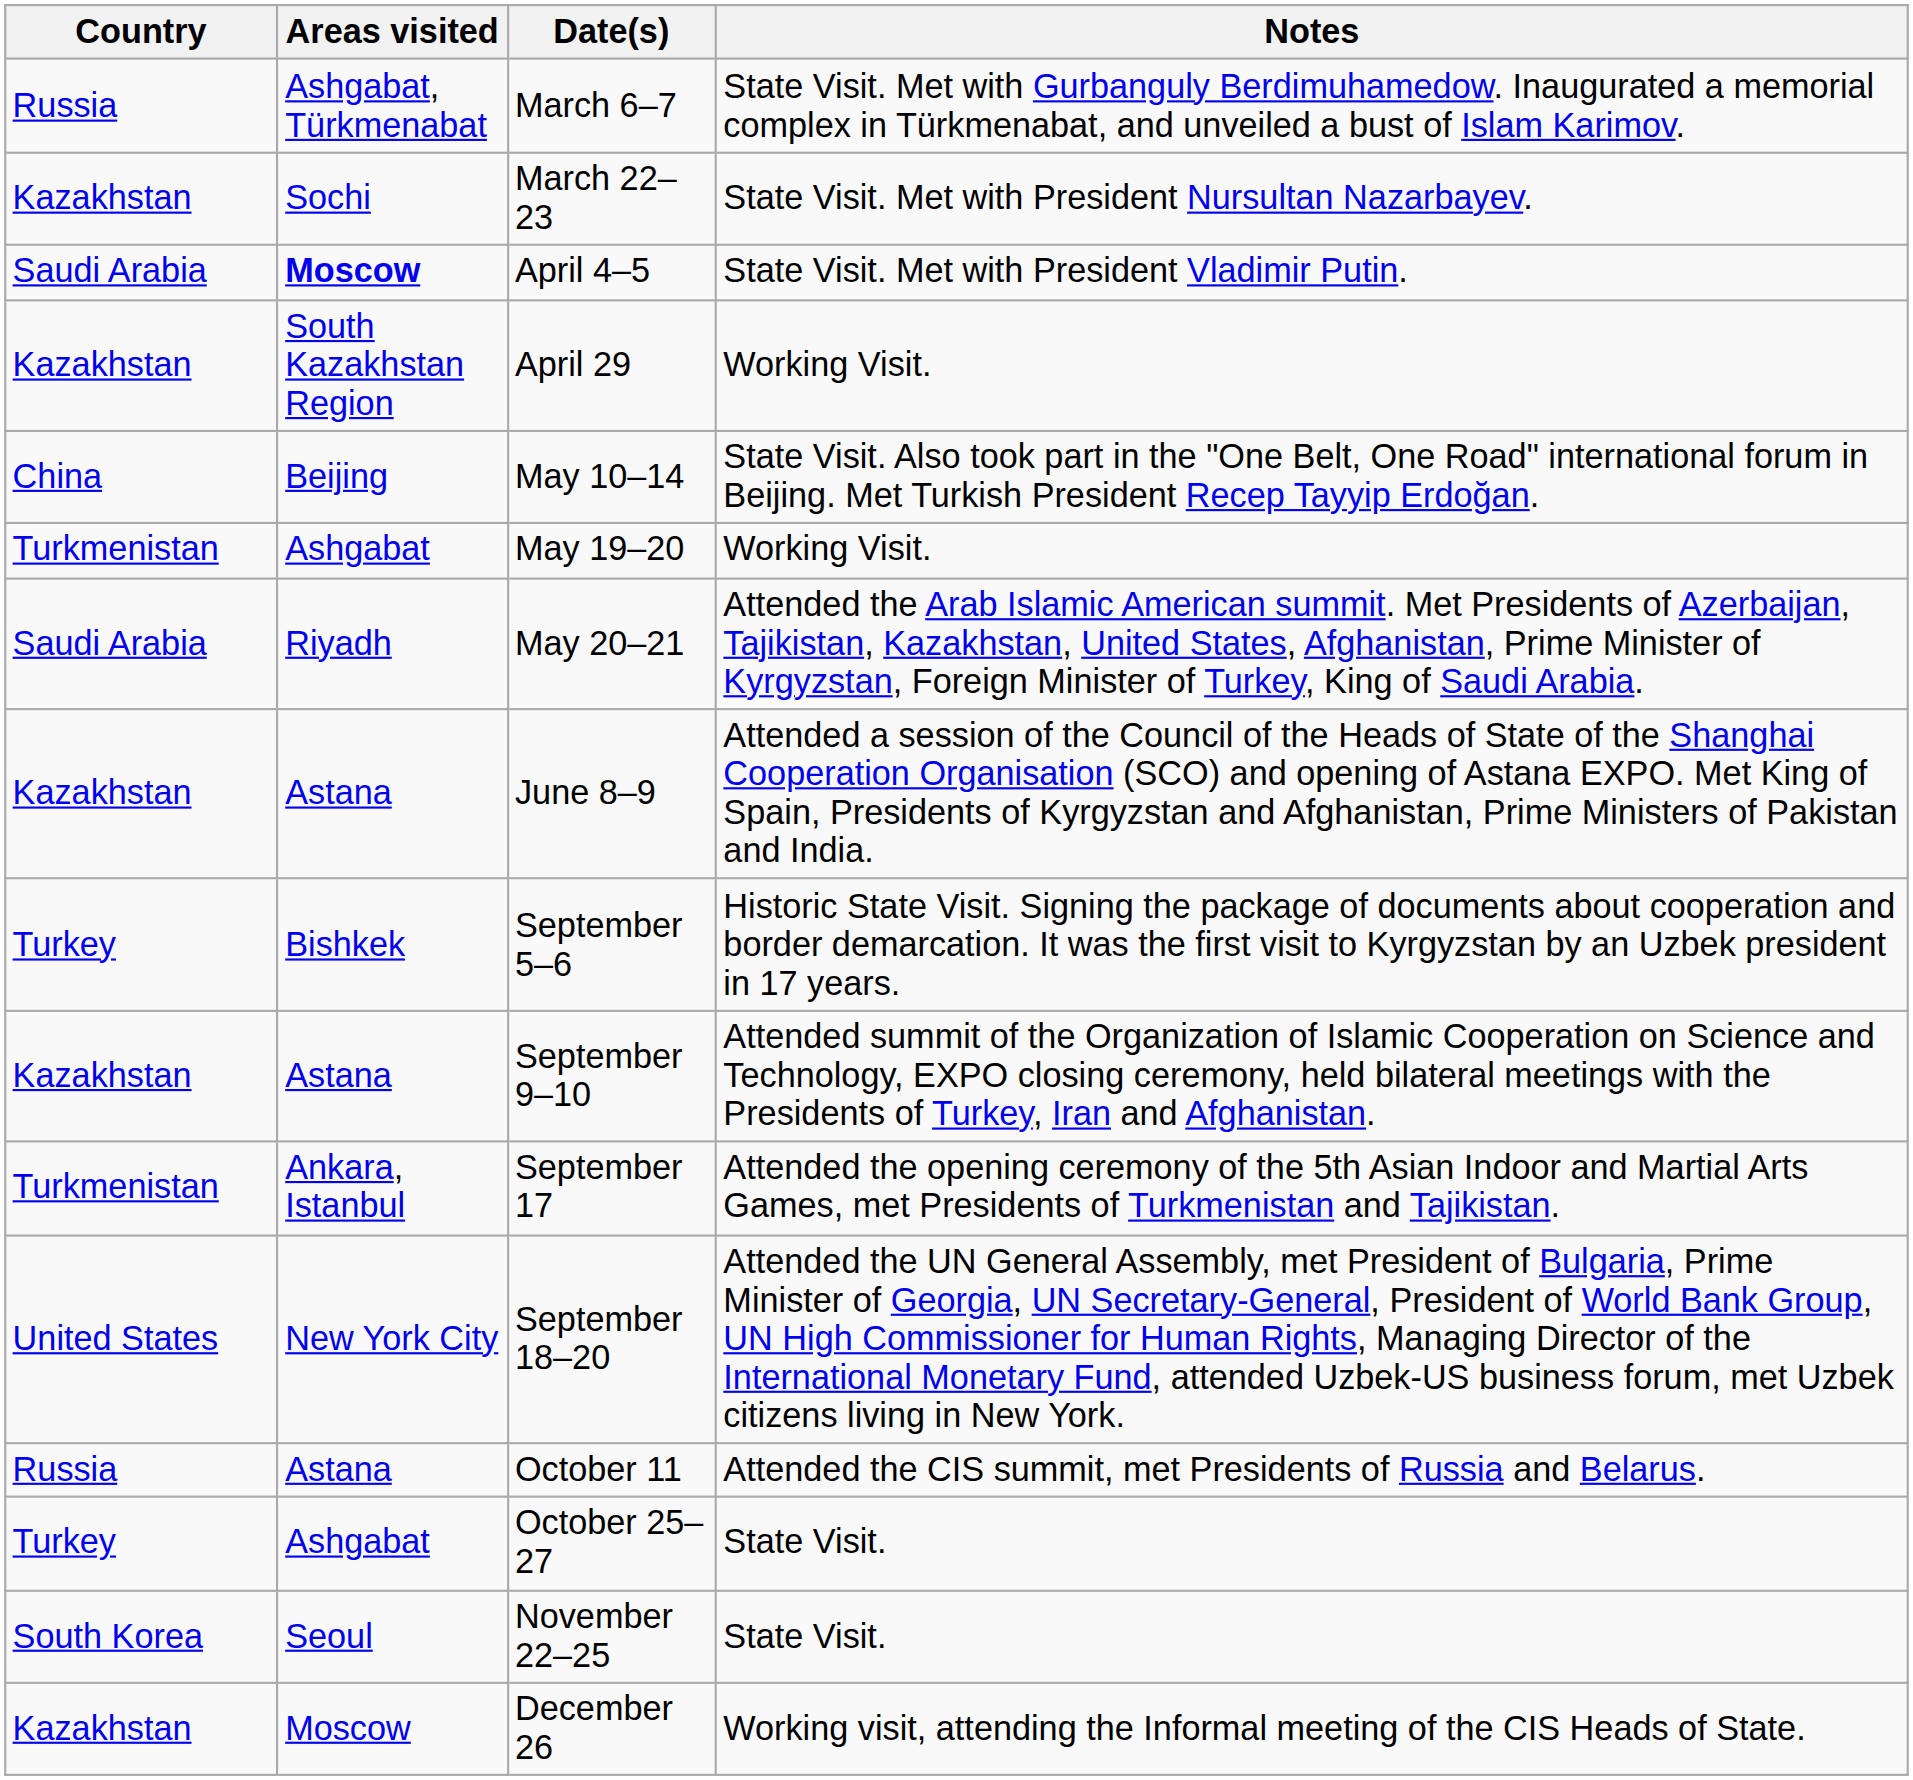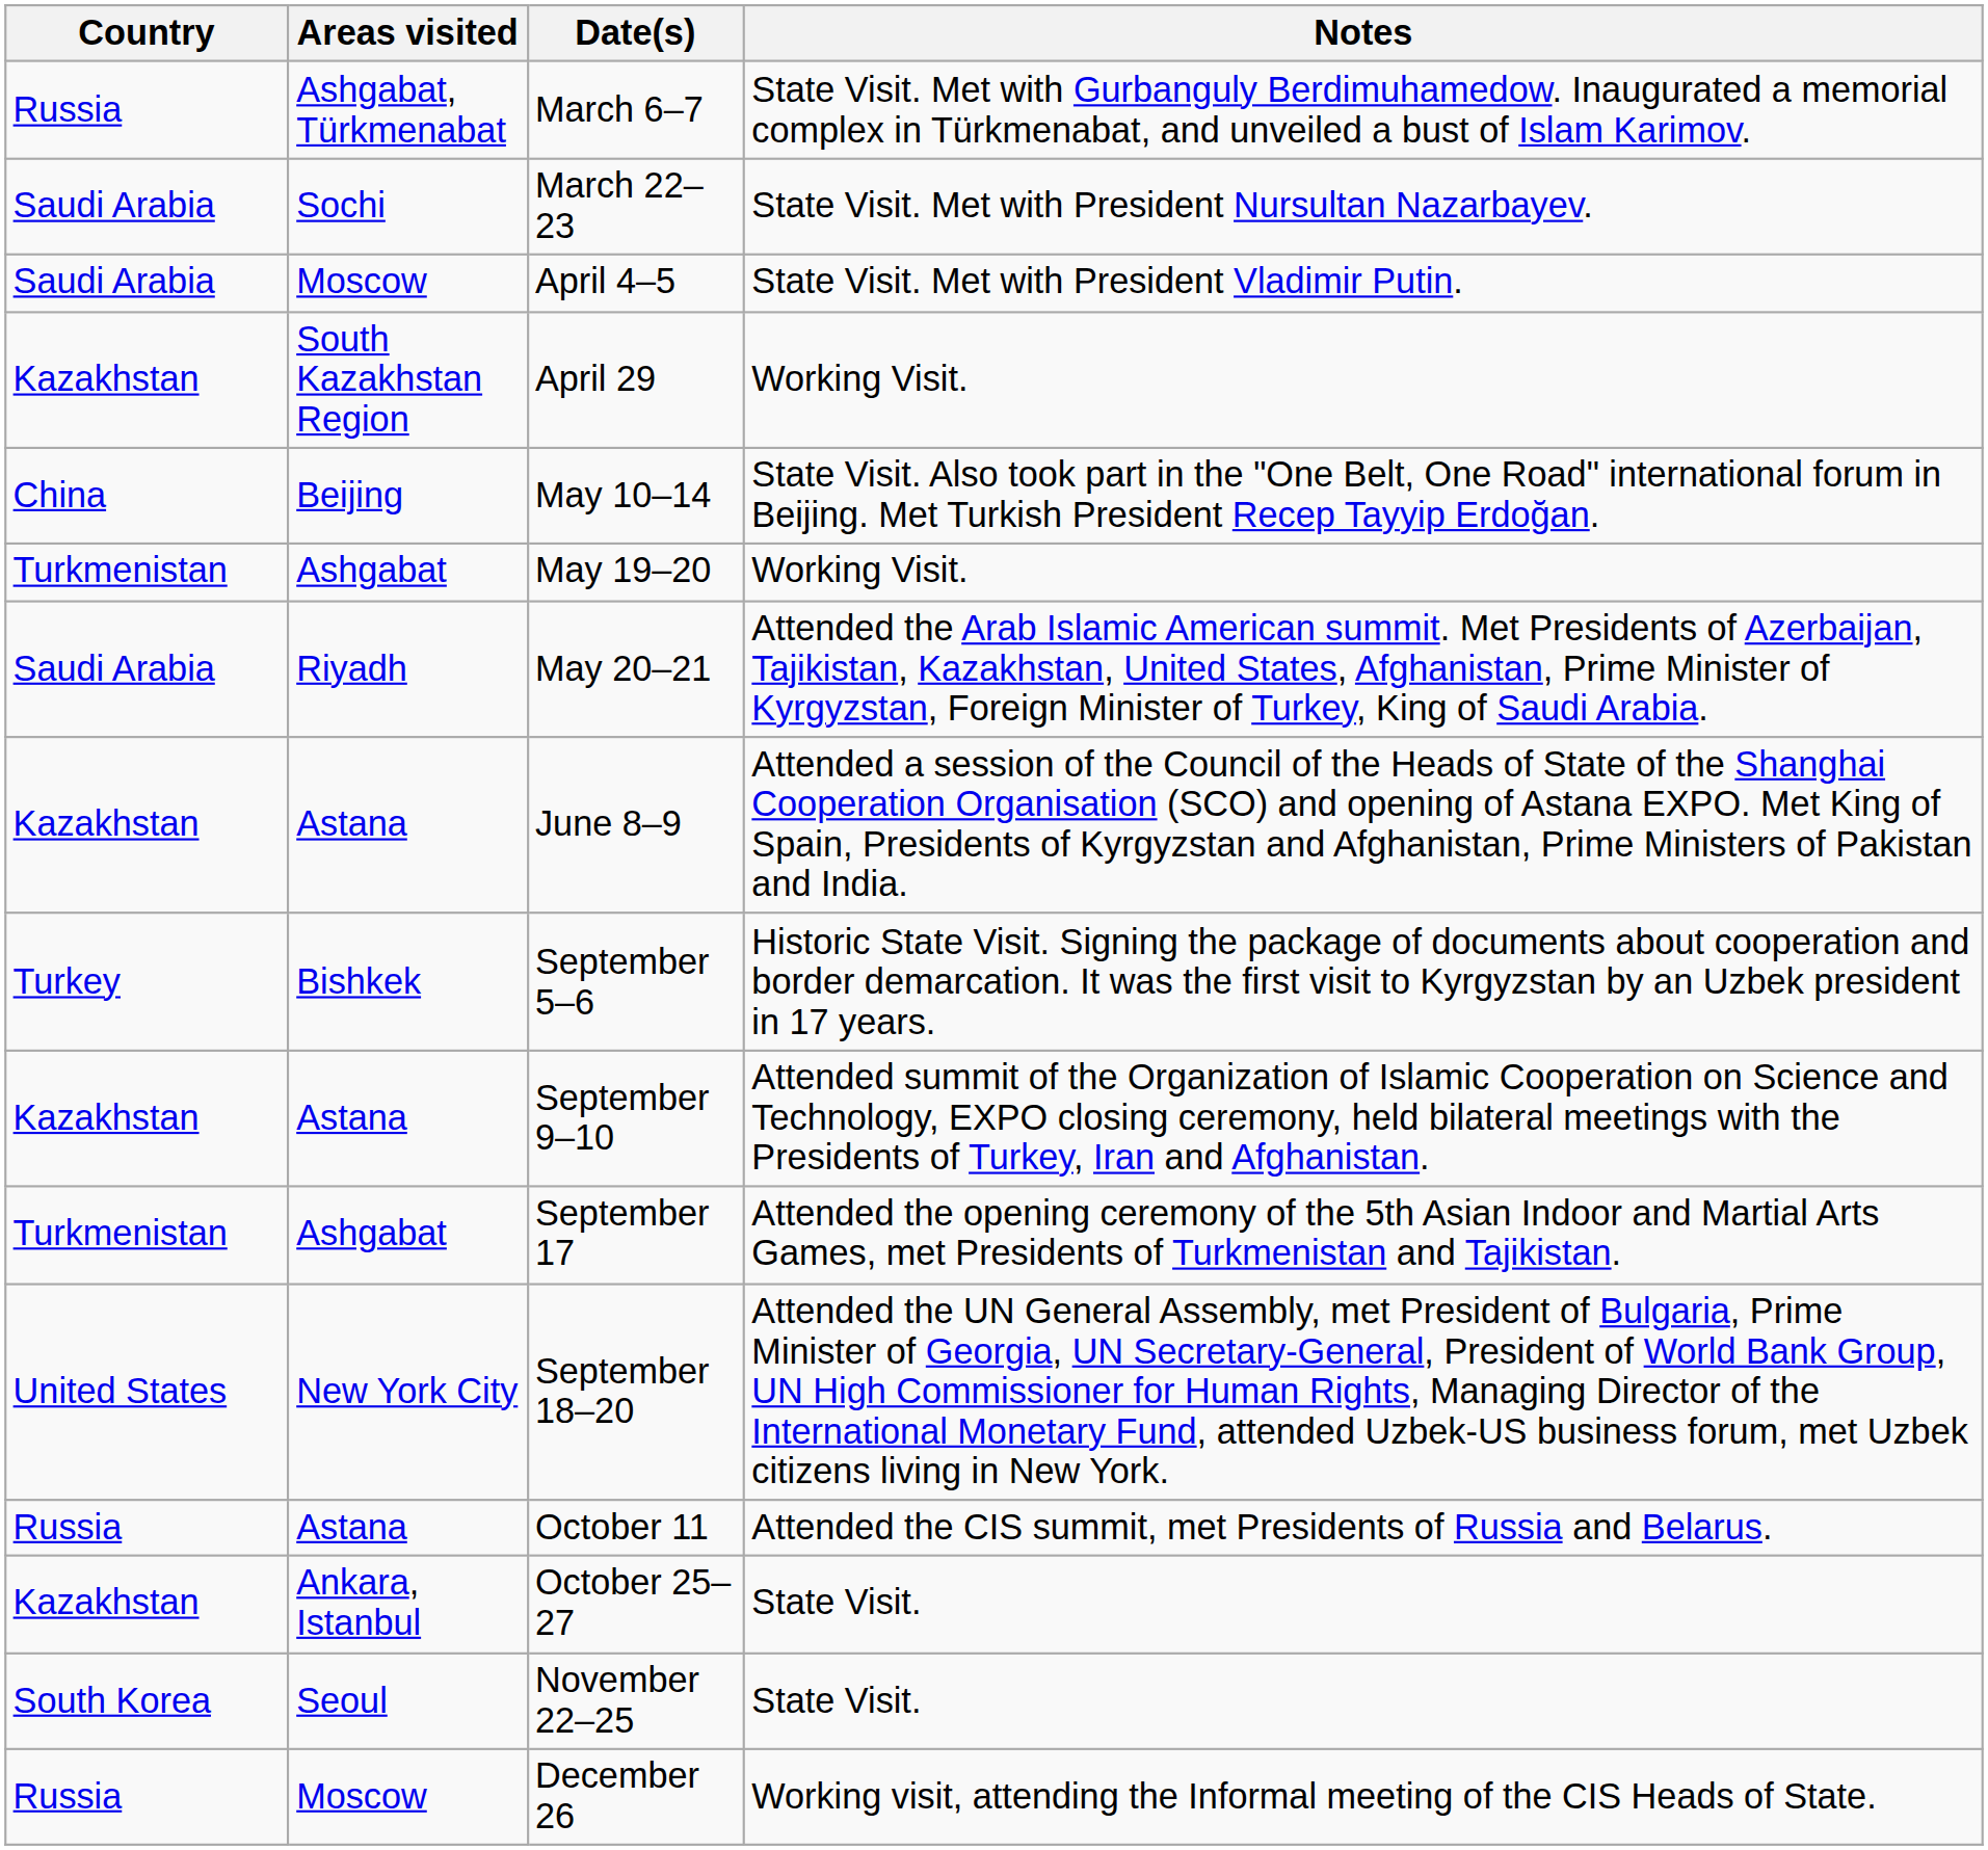March 22–23 | Country: Kazakhstan -> Saudi Arabia
April 4–5 | Areas visited: bold -> normal
September 17 | Areas visited: Ankara, Istanbul -> Ashgabat
October 25–27 | Country: Turkey -> Kazakhstan
October 25–27 | Areas visited: Ashgabat -> Ankara, Istanbul
December 26 | Country: Kazakhstan -> Russia
